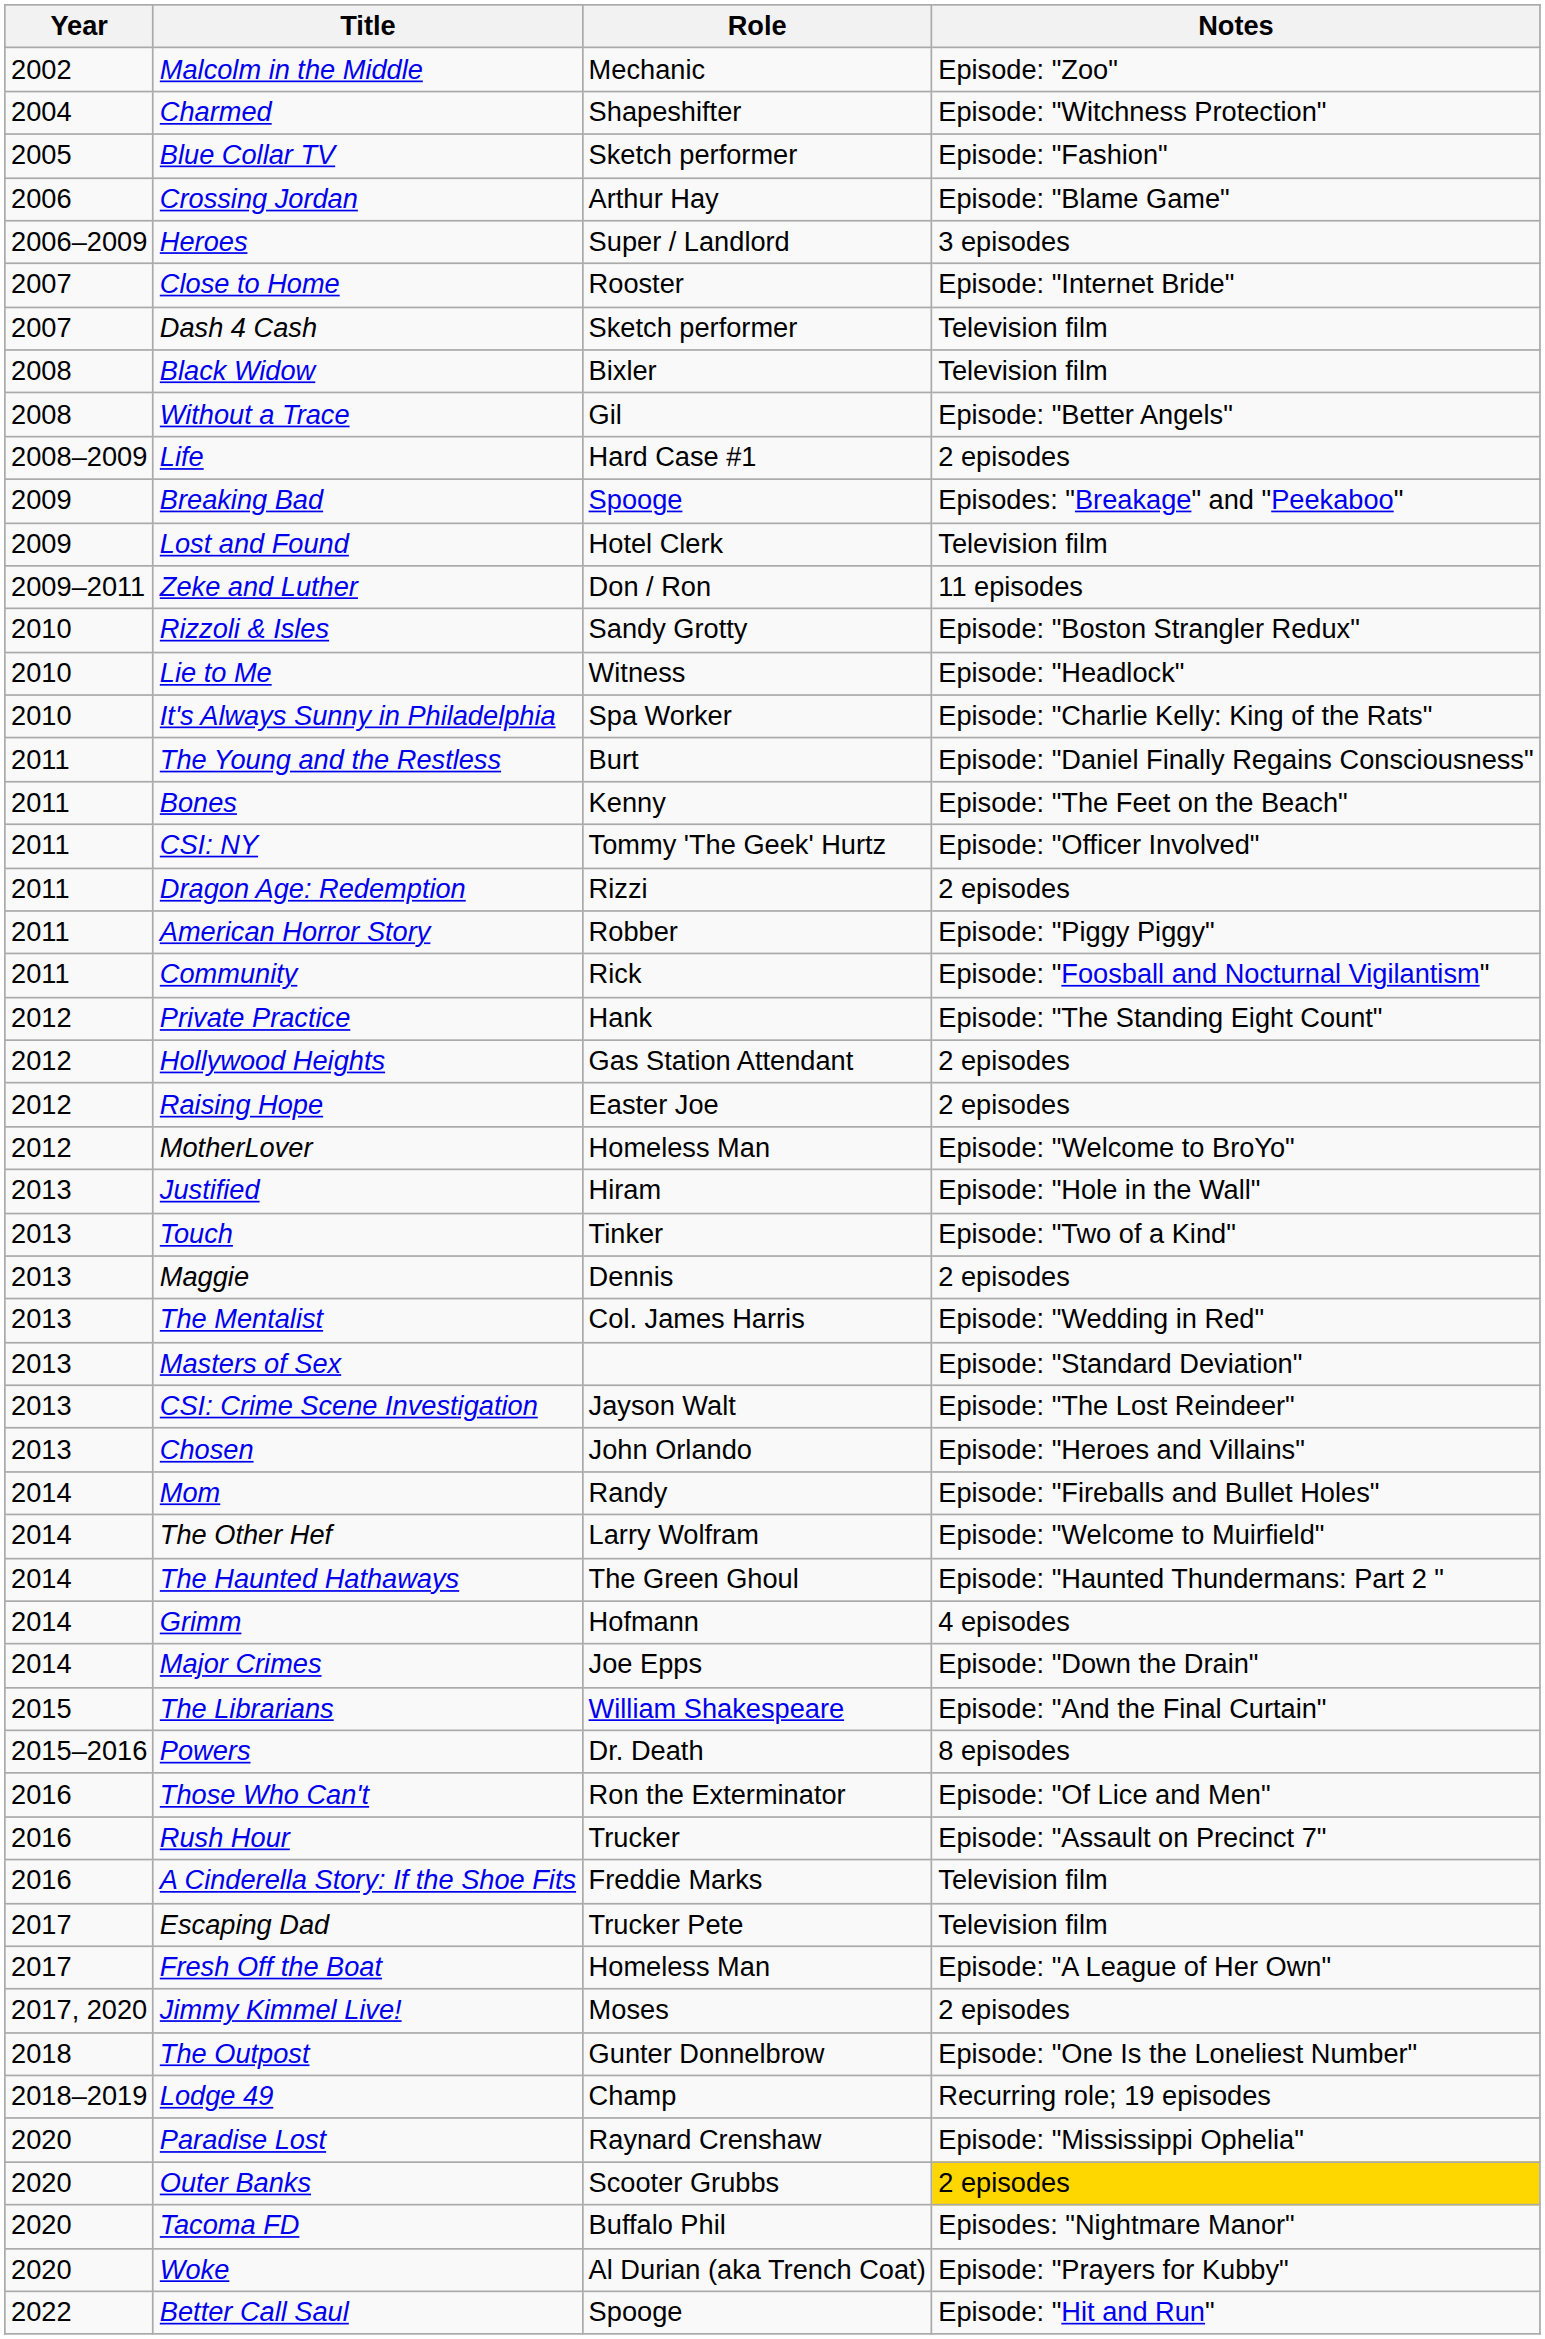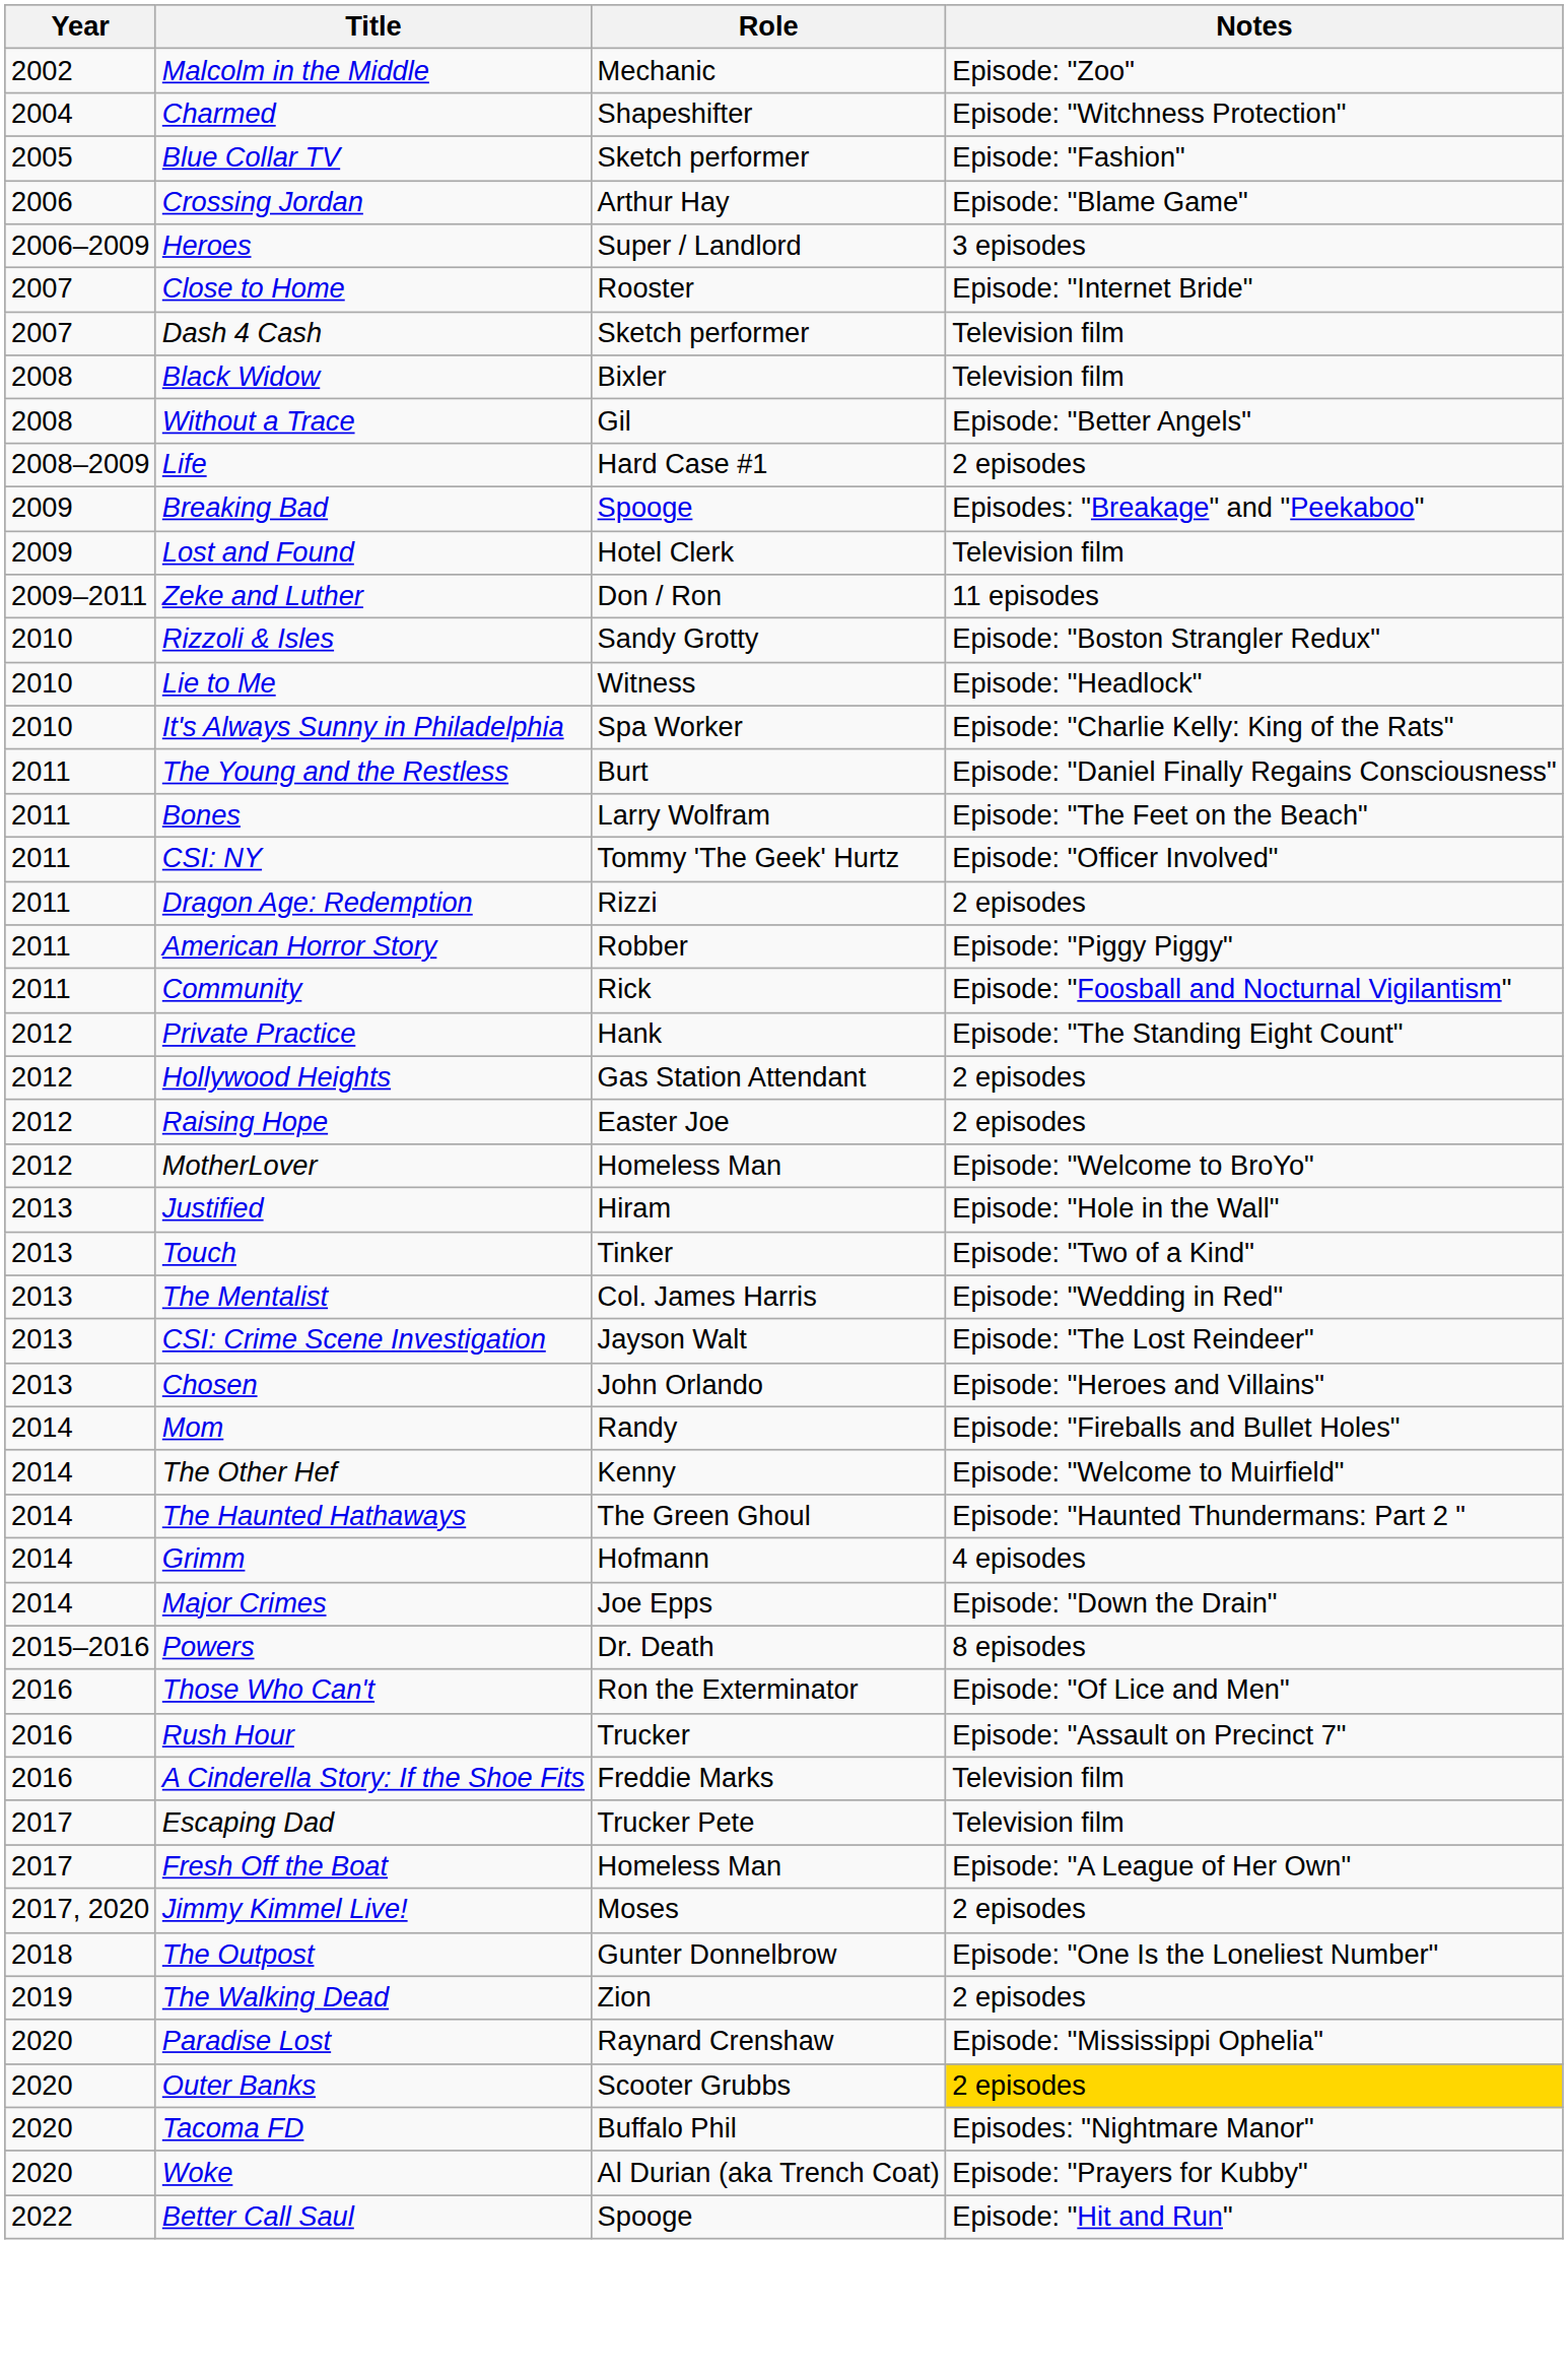Bones | Role: Kenny -> Larry Wolfram
- row: 2013 | Maggie | Dennis | 2 episodes
- row: 2013 | Masters of Sex | Episode: "Standard Deviation"
The Other Hef | Role: Larry Wolfram -> Kenny
- row: 2015 | The Librarians | William Shakespeare | Episode: "And the Final Curtain"
- row: 2018–2019 | Lodge 49 | Champ | Recurring role; 19 episodes
+ row: 2019 | The Walking Dead | Zion | 2 episodes
